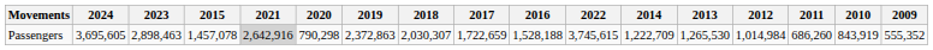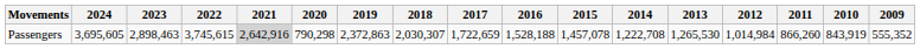columns swapped: 2022 <-> 2015
Passengers | 2014: 1,222,709 -> 1,222,708
Passengers | 2011: 686,260 -> 866,260
